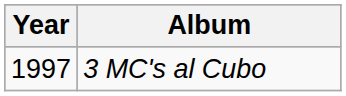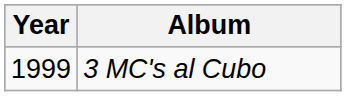3 MC's al Cubo | Year: 1997 -> 1999
